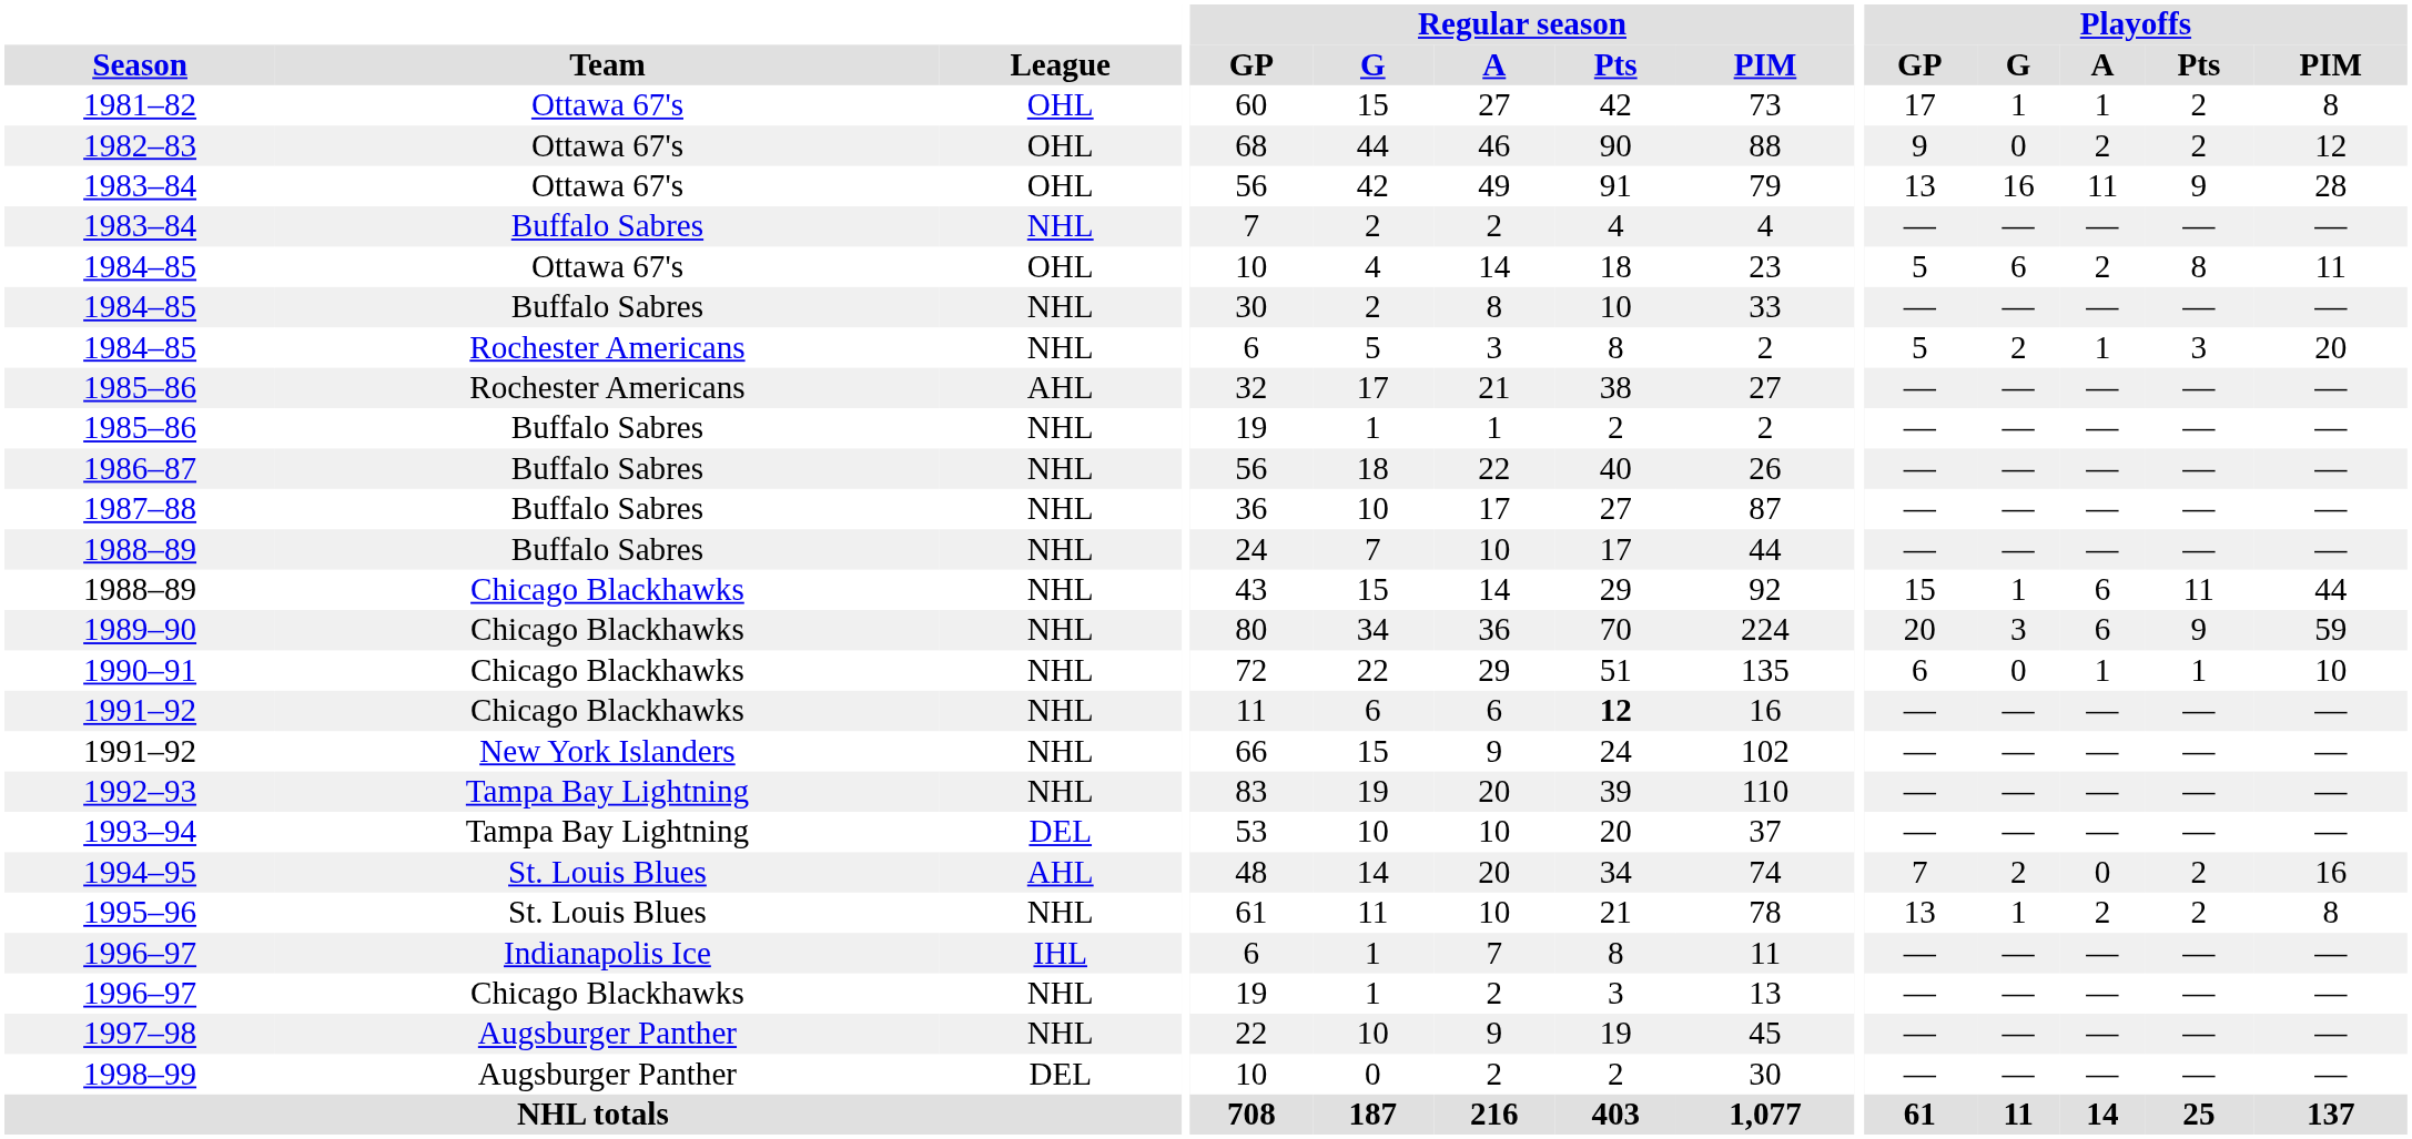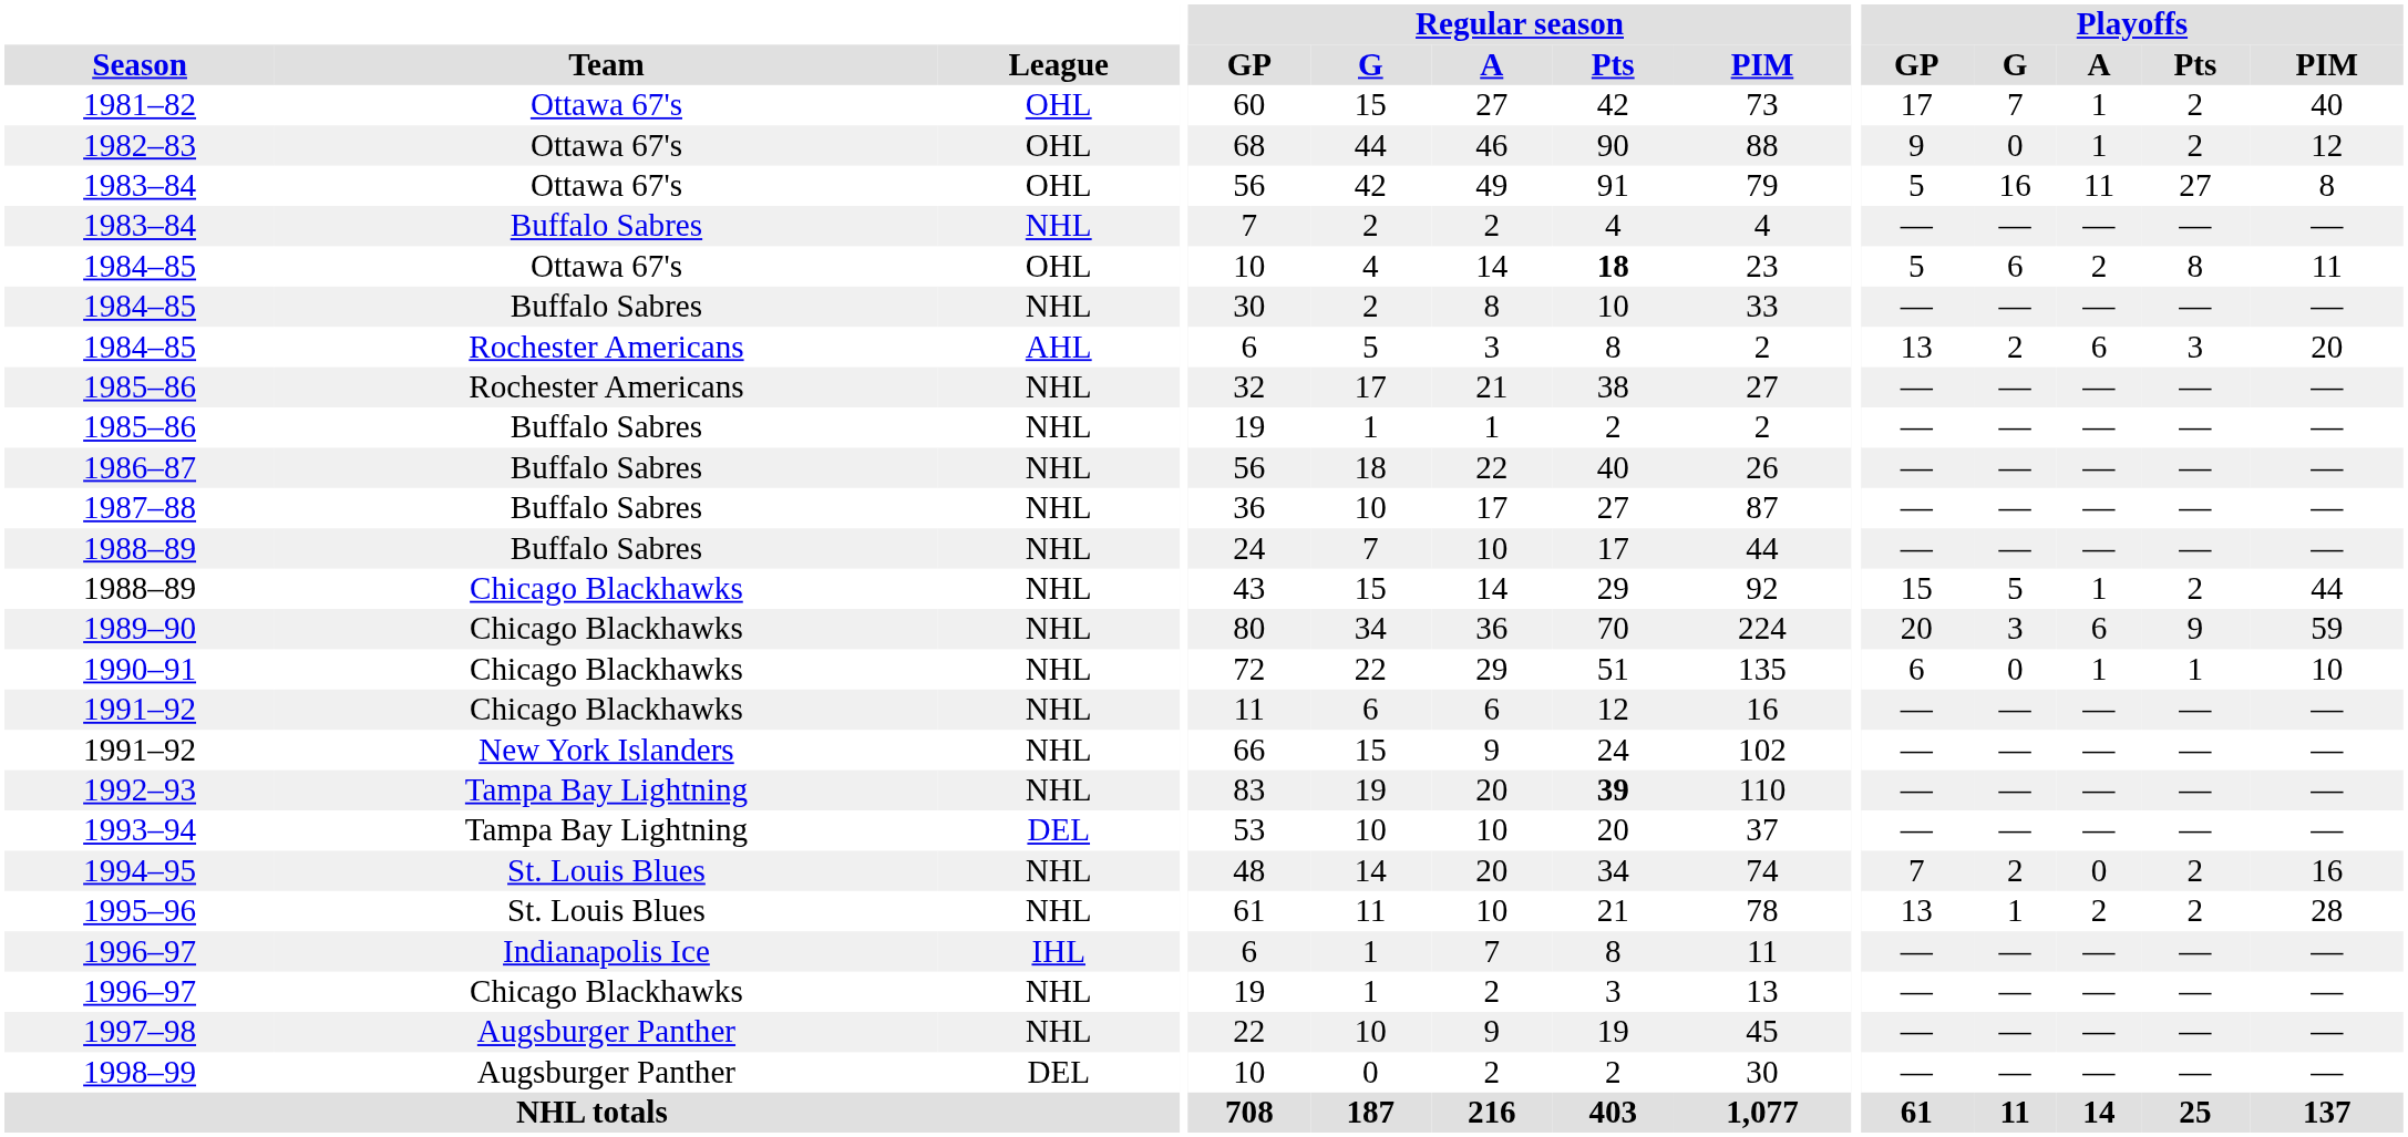1981–82 | Playoffs / G: 1 -> 7
1981–82 | Playoffs / PIM: 8 -> 40
1982–83 | Playoffs / A: 2 -> 1
1983–84 / Ottawa 67's | Playoffs / GP: 13 -> 5
1983–84 / Ottawa 67's | Playoffs / Pts: 9 -> 27
1983–84 / Ottawa 67's | Playoffs / PIM: 28 -> 8
1984–85 / Ottawa 67's | Regular season / Pts: normal -> bold
1984–85 / Rochester Americans | League: NHL -> AHL
1984–85 / Rochester Americans | Playoffs / GP: 5 -> 13
1984–85 / Rochester Americans | Playoffs / A: 1 -> 6
1985–86 / Rochester Americans | League: AHL -> NHL
1988–89 / Chicago Blackhawks | Playoffs / G: 1 -> 5
1988–89 / Chicago Blackhawks | Playoffs / A: 6 -> 1
1988–89 / Chicago Blackhawks | Playoffs / Pts: 11 -> 2
1991–92 / Chicago Blackhawks | Regular season / Pts: bold -> normal
1992–93 | Regular season / Pts: normal -> bold
1994–95 | League: AHL -> NHL
1995–96 | Playoffs / PIM: 8 -> 28
